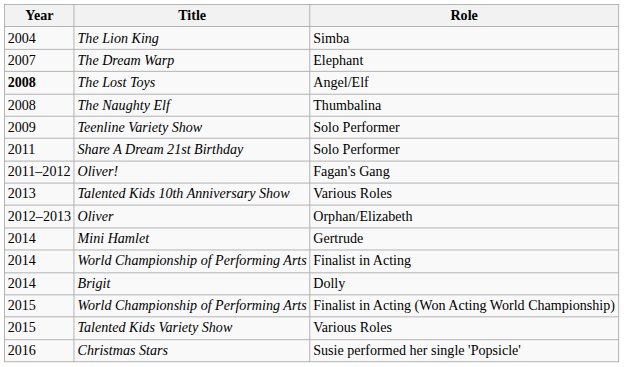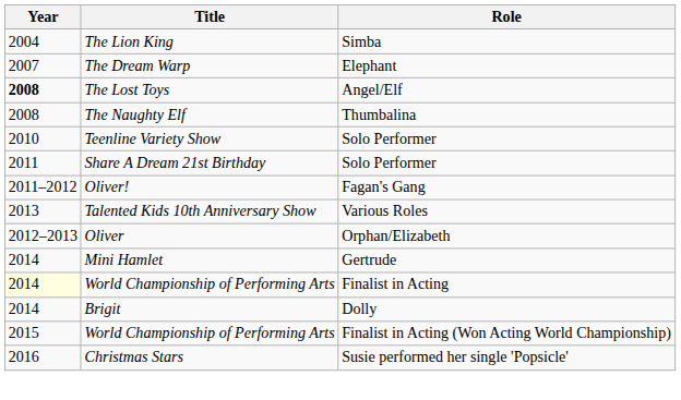Teenline Variety Show | Year: 2009 -> 2010
World Championship of Performing Arts / Finalist in Acting | Year: no background -> lightyellow background
- row: 2015 | Talented Kids Variety Show | Various Roles
